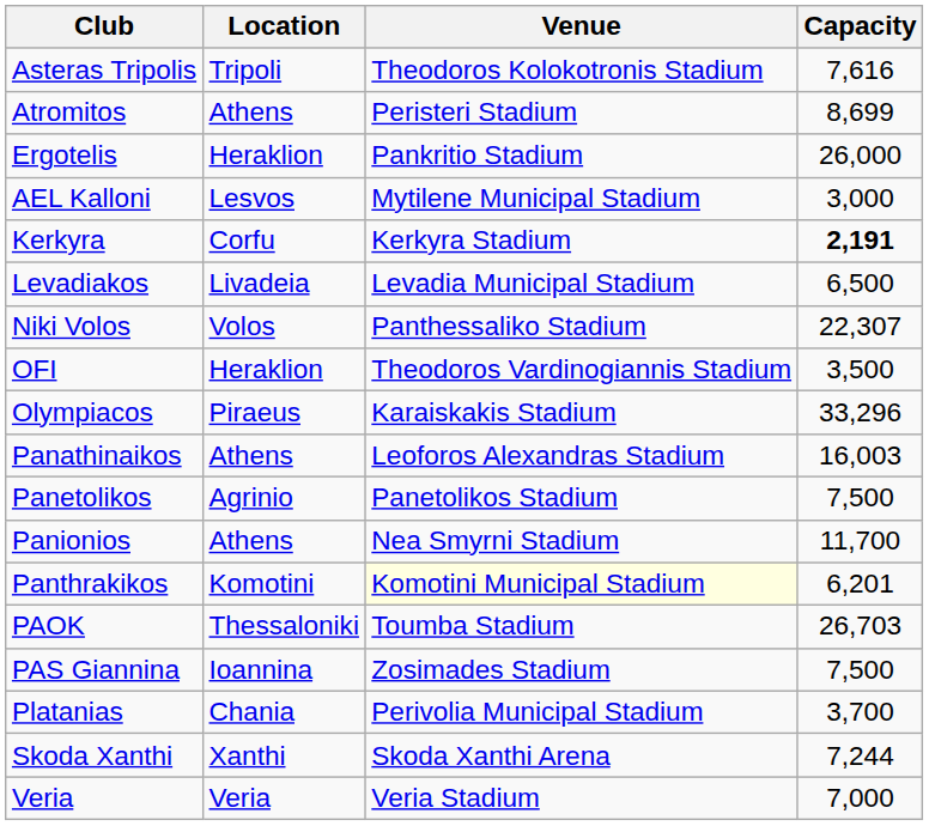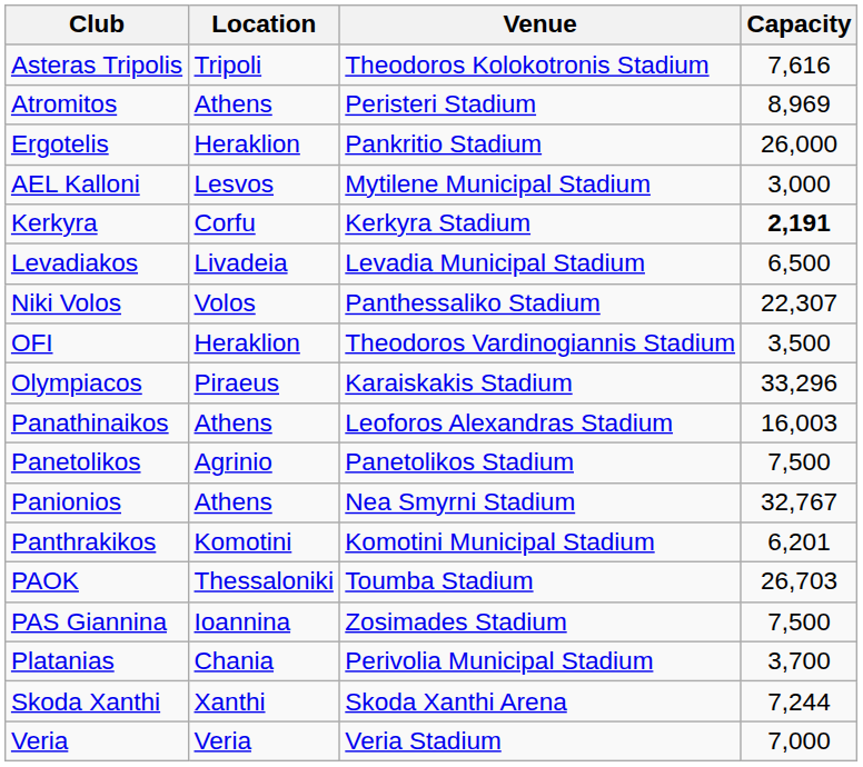Atromitos | Capacity: 8,699 -> 8,969
Panionios | Capacity: 11,700 -> 32,767
Panthrakikos | Venue: lightyellow background -> no background
